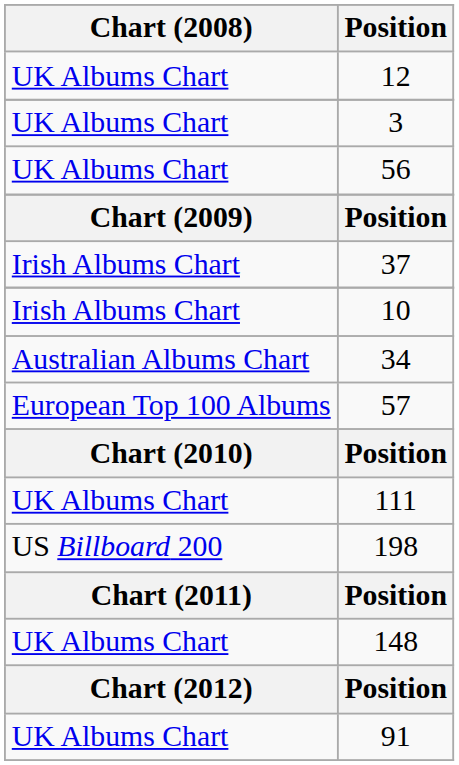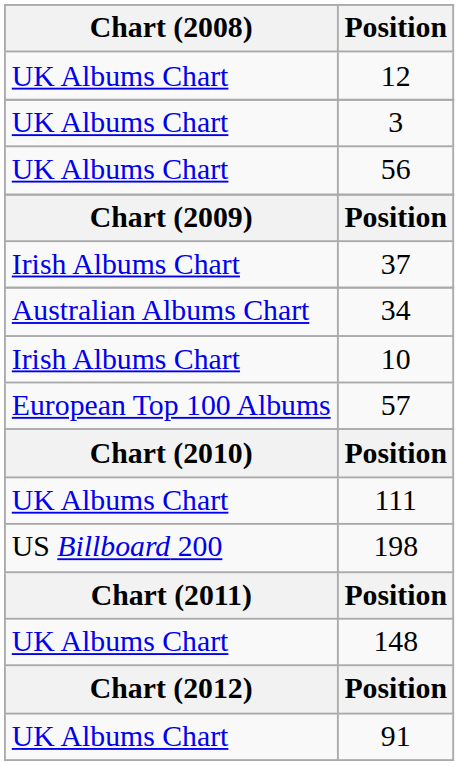rows swapped: 10 <-> 34
